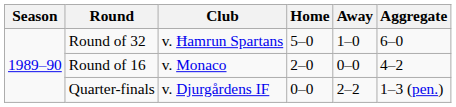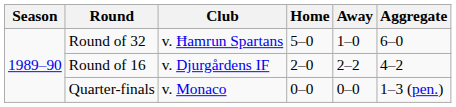Round of 16 | Club: v. Monaco -> v. Djurgårdens IF
Round of 16 | Away: 0–0 -> 2–2
Quarter-finals | Club: v. Djurgårdens IF -> v. Monaco
Quarter-finals | Away: 2–2 -> 0–0
